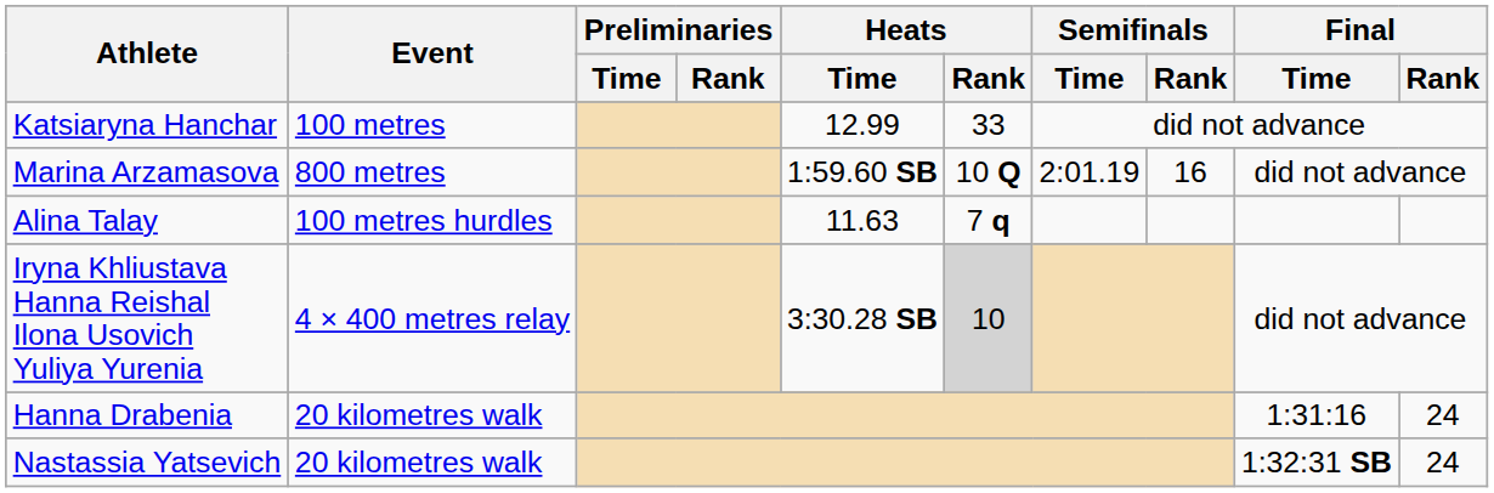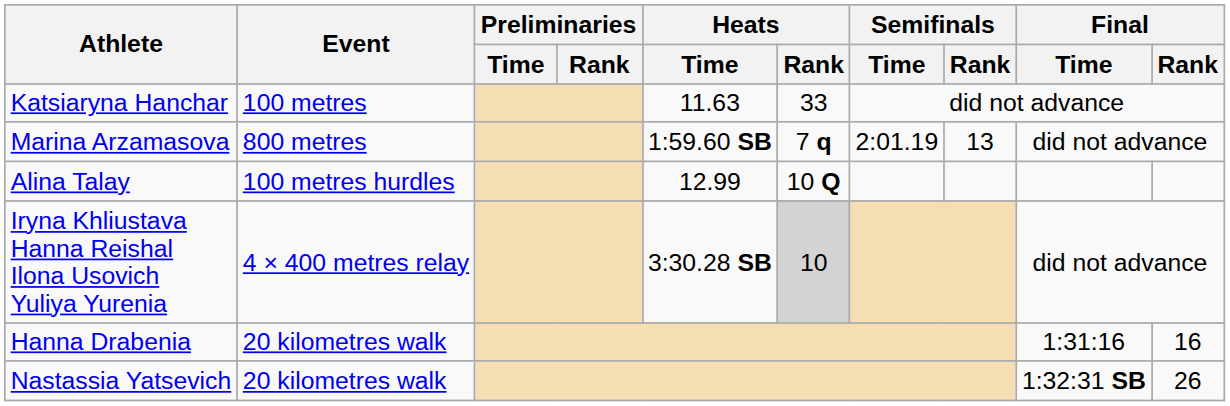Katsiaryna Hanchar | Heats / Time: 12.99 -> 11.63
Marina Arzamasova | Heats / Rank: 10 Q -> 7 q
Marina Arzamasova | Semifinals / Rank: 16 -> 13
Alina Talay | Heats / Time: 11.63 -> 12.99
Alina Talay | Heats / Rank: 7 q -> 10 Q
Hanna Drabenia | Final / Rank: 24 -> 16
Nastassia Yatsevich | Final / Rank: 24 -> 26
